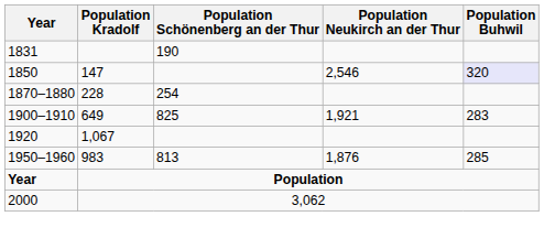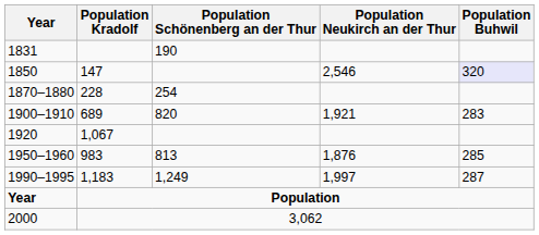1900–1910 | Population Kradolf: 649 -> 689
1900–1910 | Population Schönenberg an der Thur: 825 -> 820
+ row: 1990–1995 | 1,183 | 1,249 | 1,997 | 287
